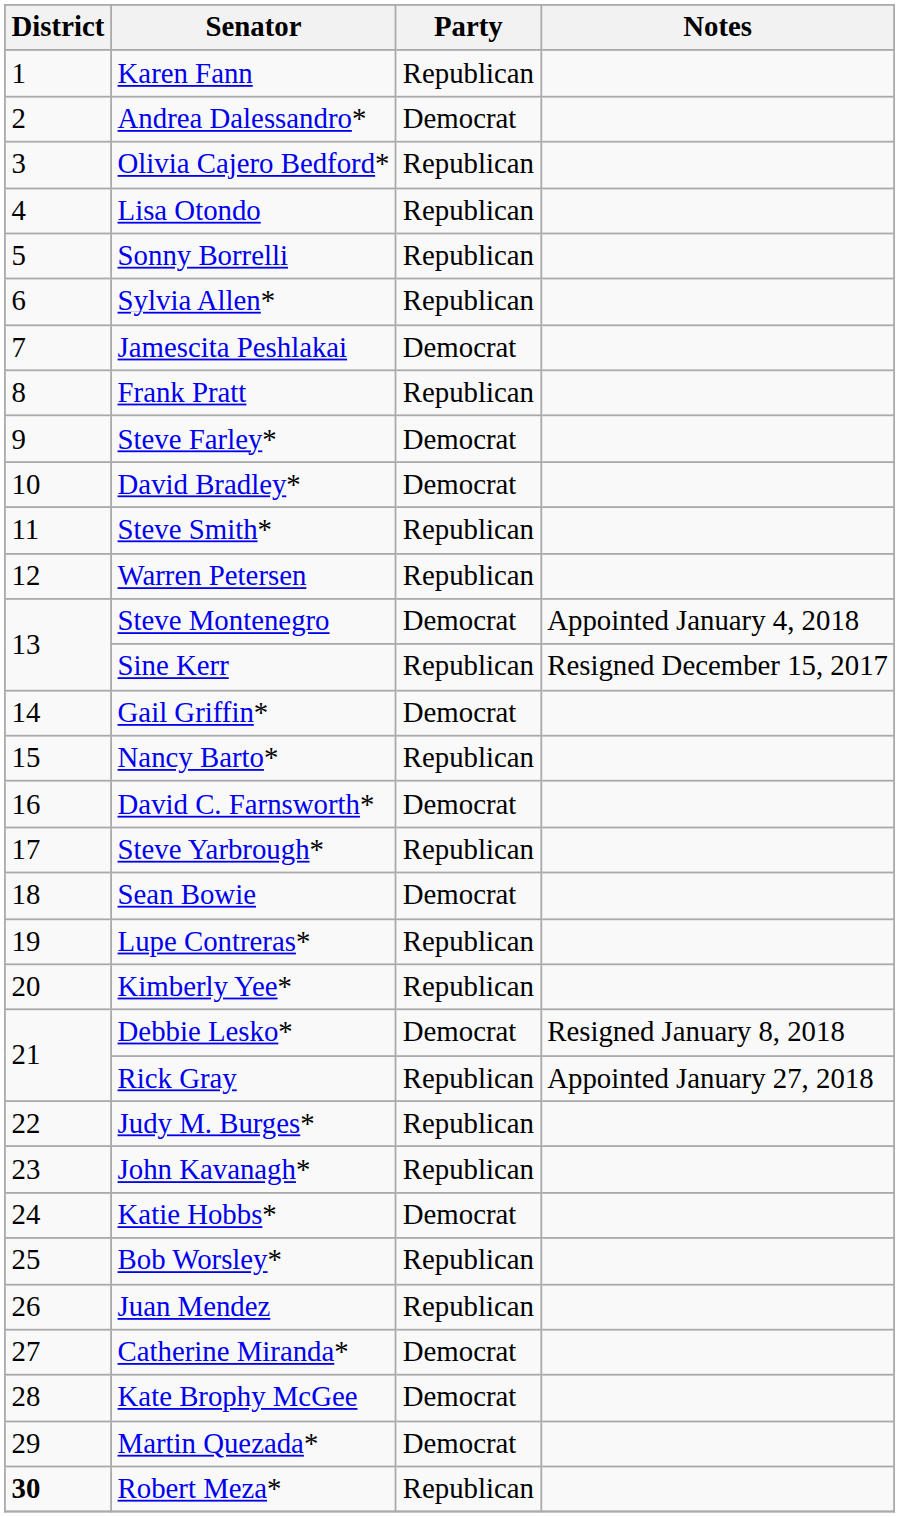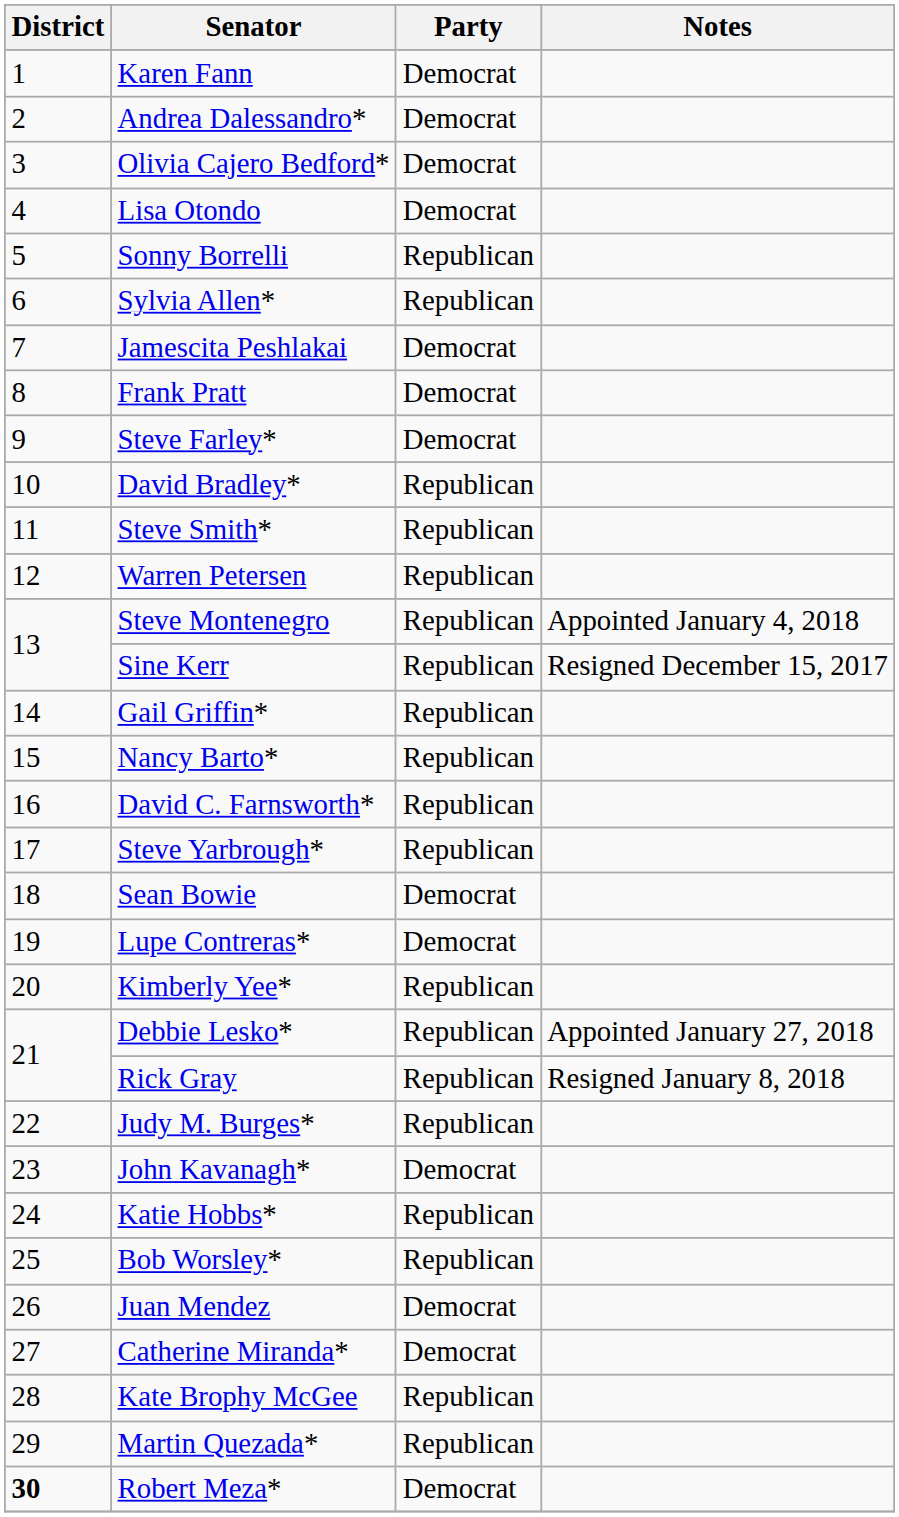Karen Fann | Party: Republican -> Democrat
Olivia Cajero Bedford* | Party: Republican -> Democrat
Lisa Otondo | Party: Republican -> Democrat
Frank Pratt | Party: Republican -> Democrat
David Bradley* | Party: Democrat -> Republican
Steve Montenegro | Party: Democrat -> Republican
Gail Griffin* | Party: Democrat -> Republican
David C. Farnsworth* | Party: Democrat -> Republican
Lupe Contreras* | Party: Republican -> Democrat
Debbie Lesko* | Party: Democrat -> Republican
Debbie Lesko* | Notes: Resigned January 8, 2018 -> Appointed January 27, 2018
Rick Gray | Notes: Appointed January 27, 2018 -> Resigned January 8, 2018
John Kavanagh* | Party: Republican -> Democrat
Katie Hobbs* | Party: Democrat -> Republican
Juan Mendez | Party: Republican -> Democrat
Kate Brophy McGee | Party: Democrat -> Republican
Martin Quezada* | Party: Democrat -> Republican
Robert Meza* | Party: Republican -> Democrat
